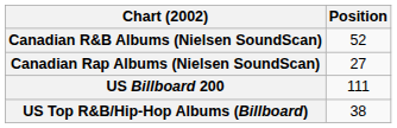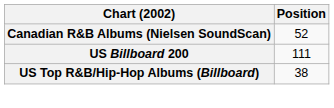- row: Canadian Rap Albums (Nielsen SoundScan) | 27
